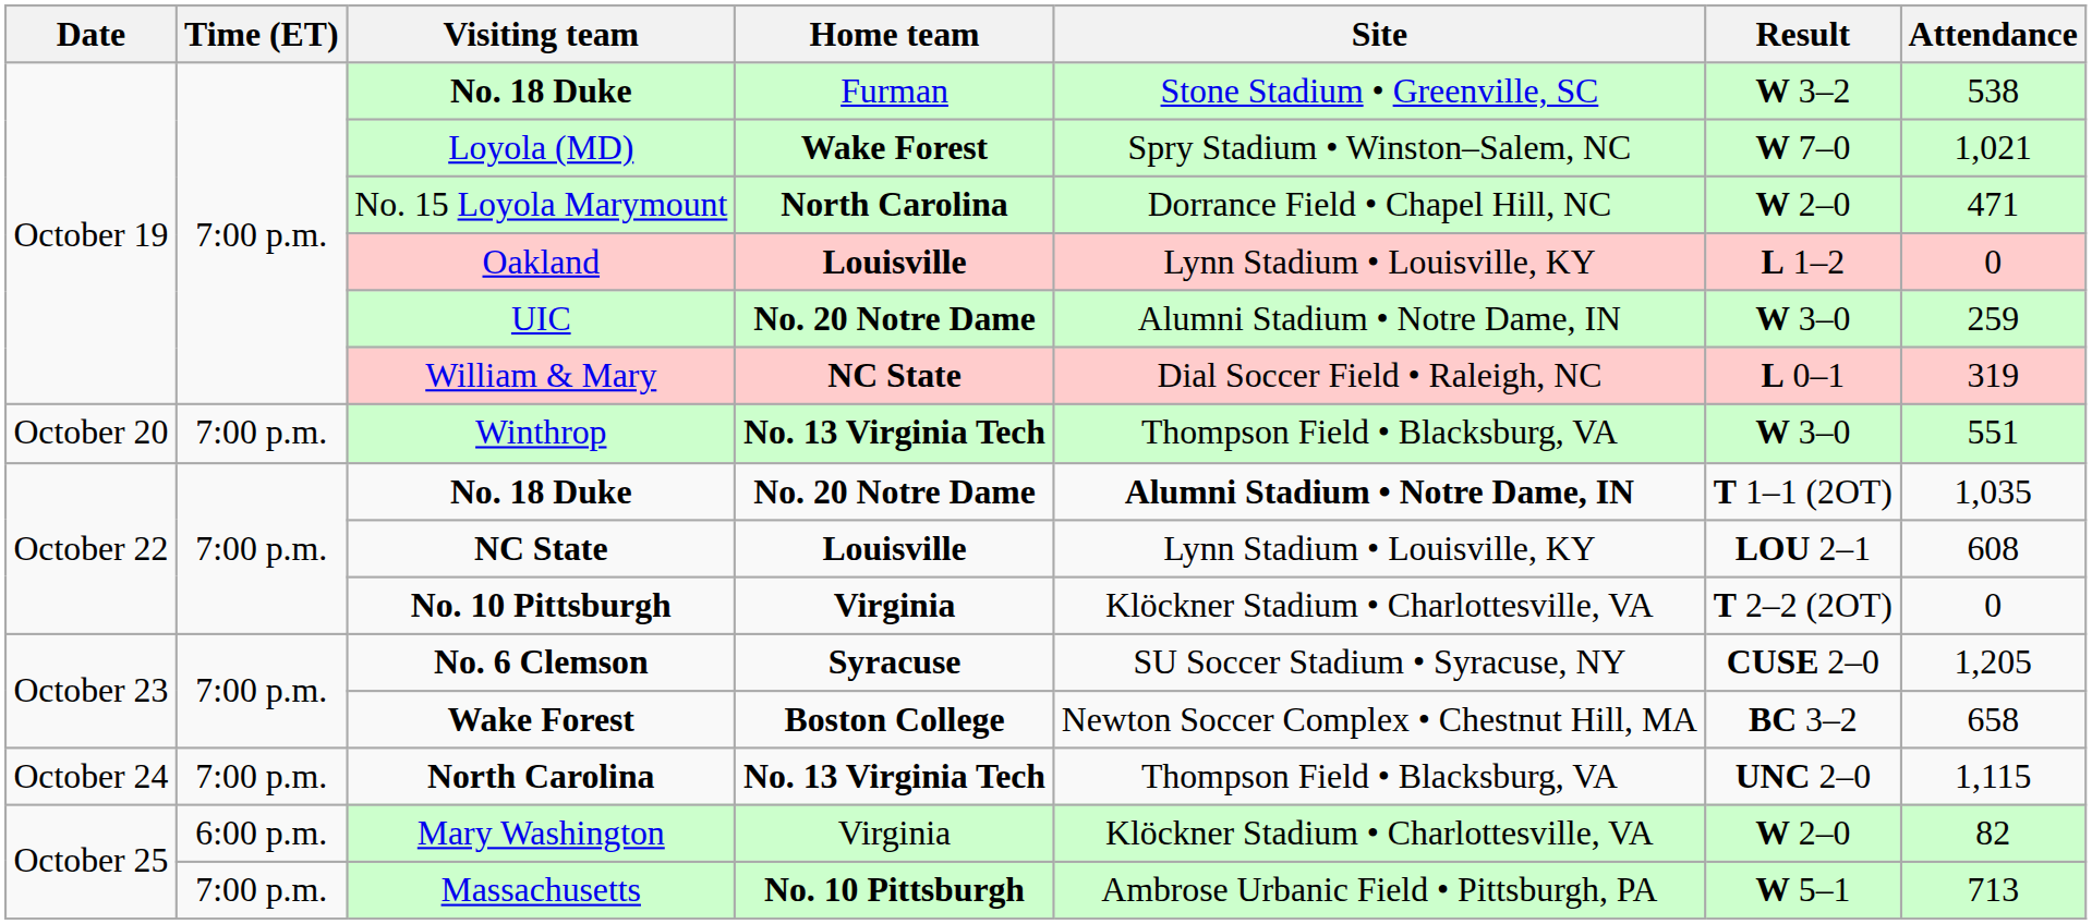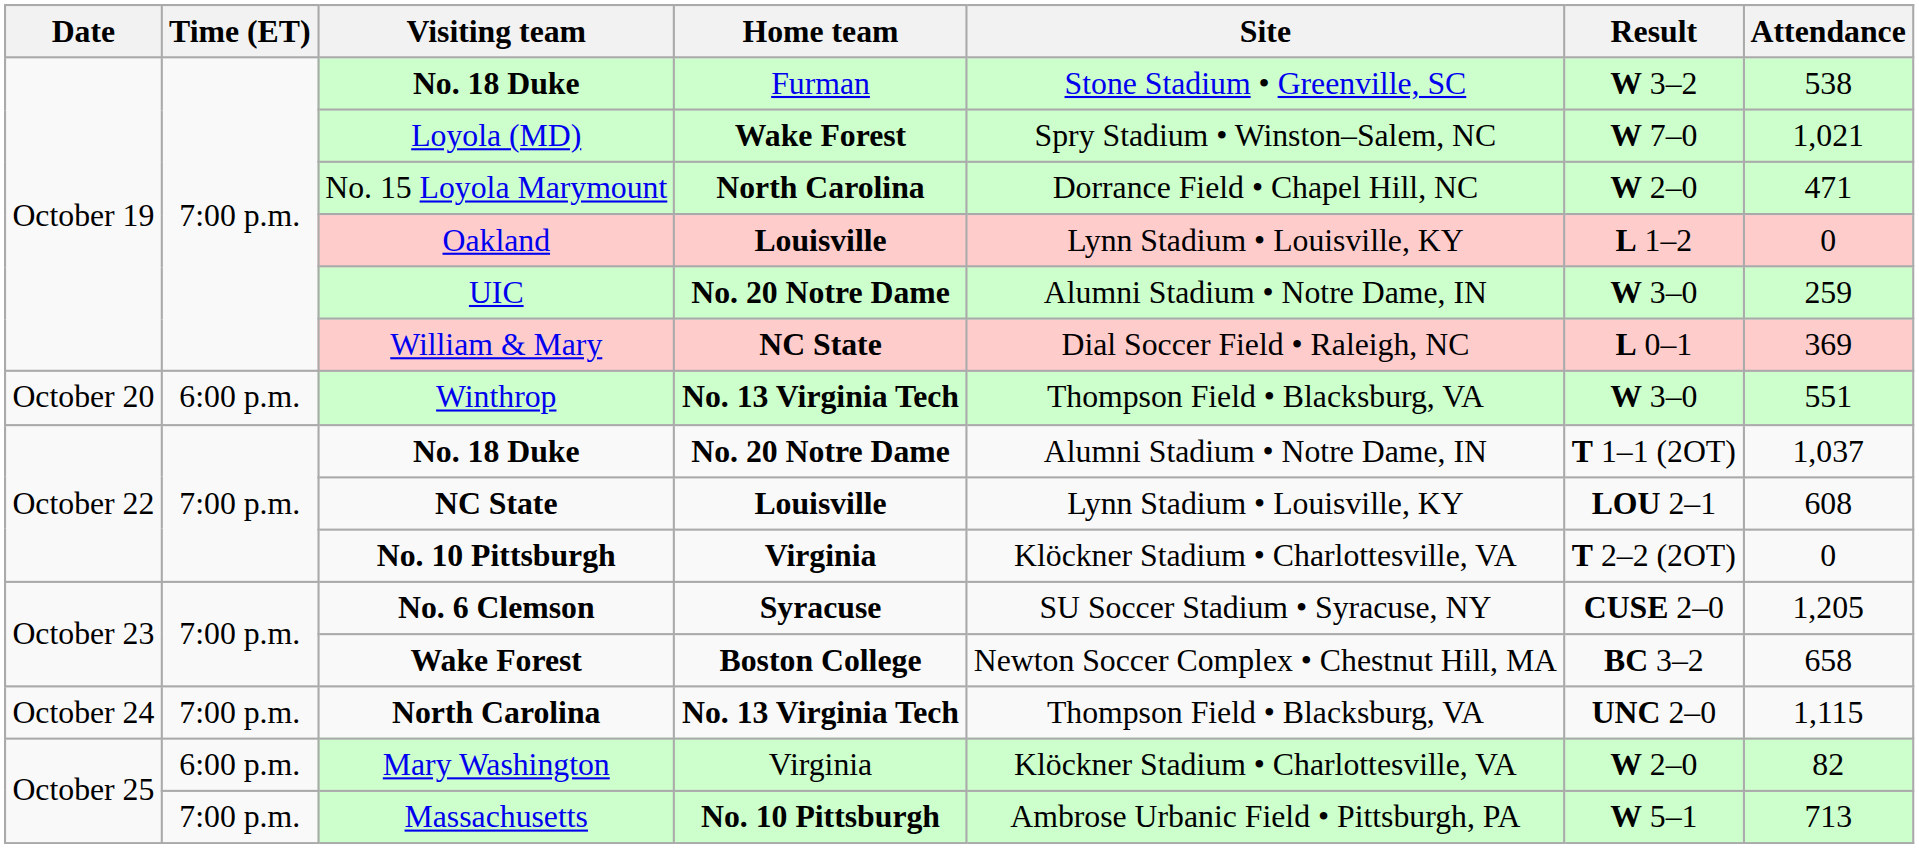William & Mary | Attendance: 319 -> 369
Winthrop | Time (ET): 7:00 p.m. -> 6:00 p.m.
No. 18 Duke / No. 20 Notre Dame | Site: bold -> normal
No. 18 Duke / No. 20 Notre Dame | Attendance: 1,035 -> 1,037
